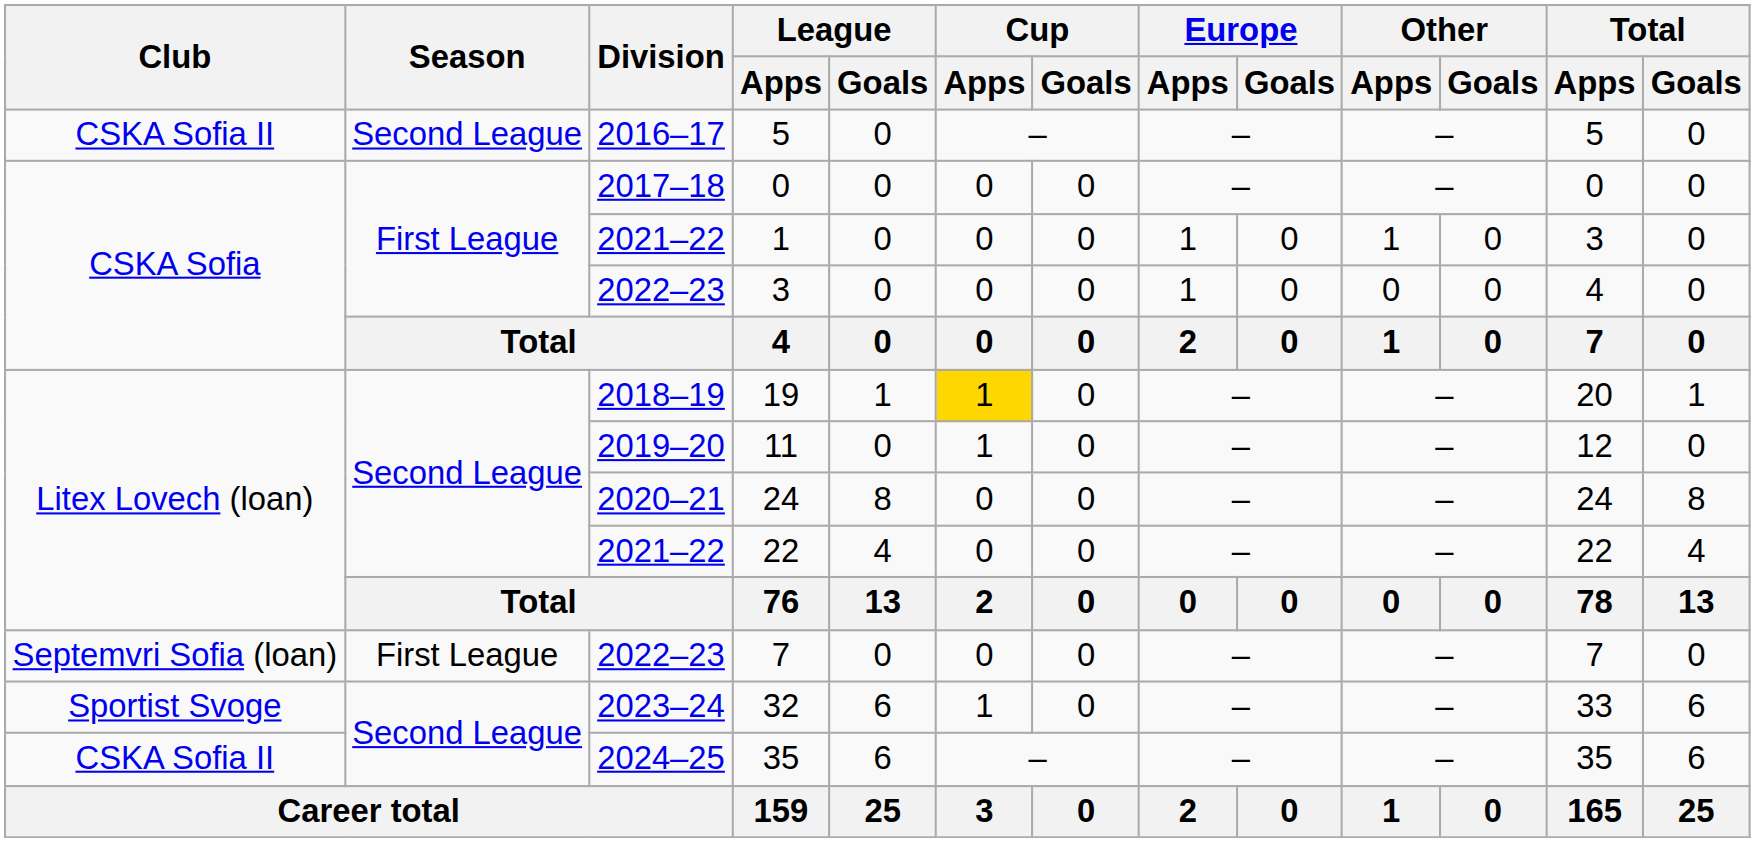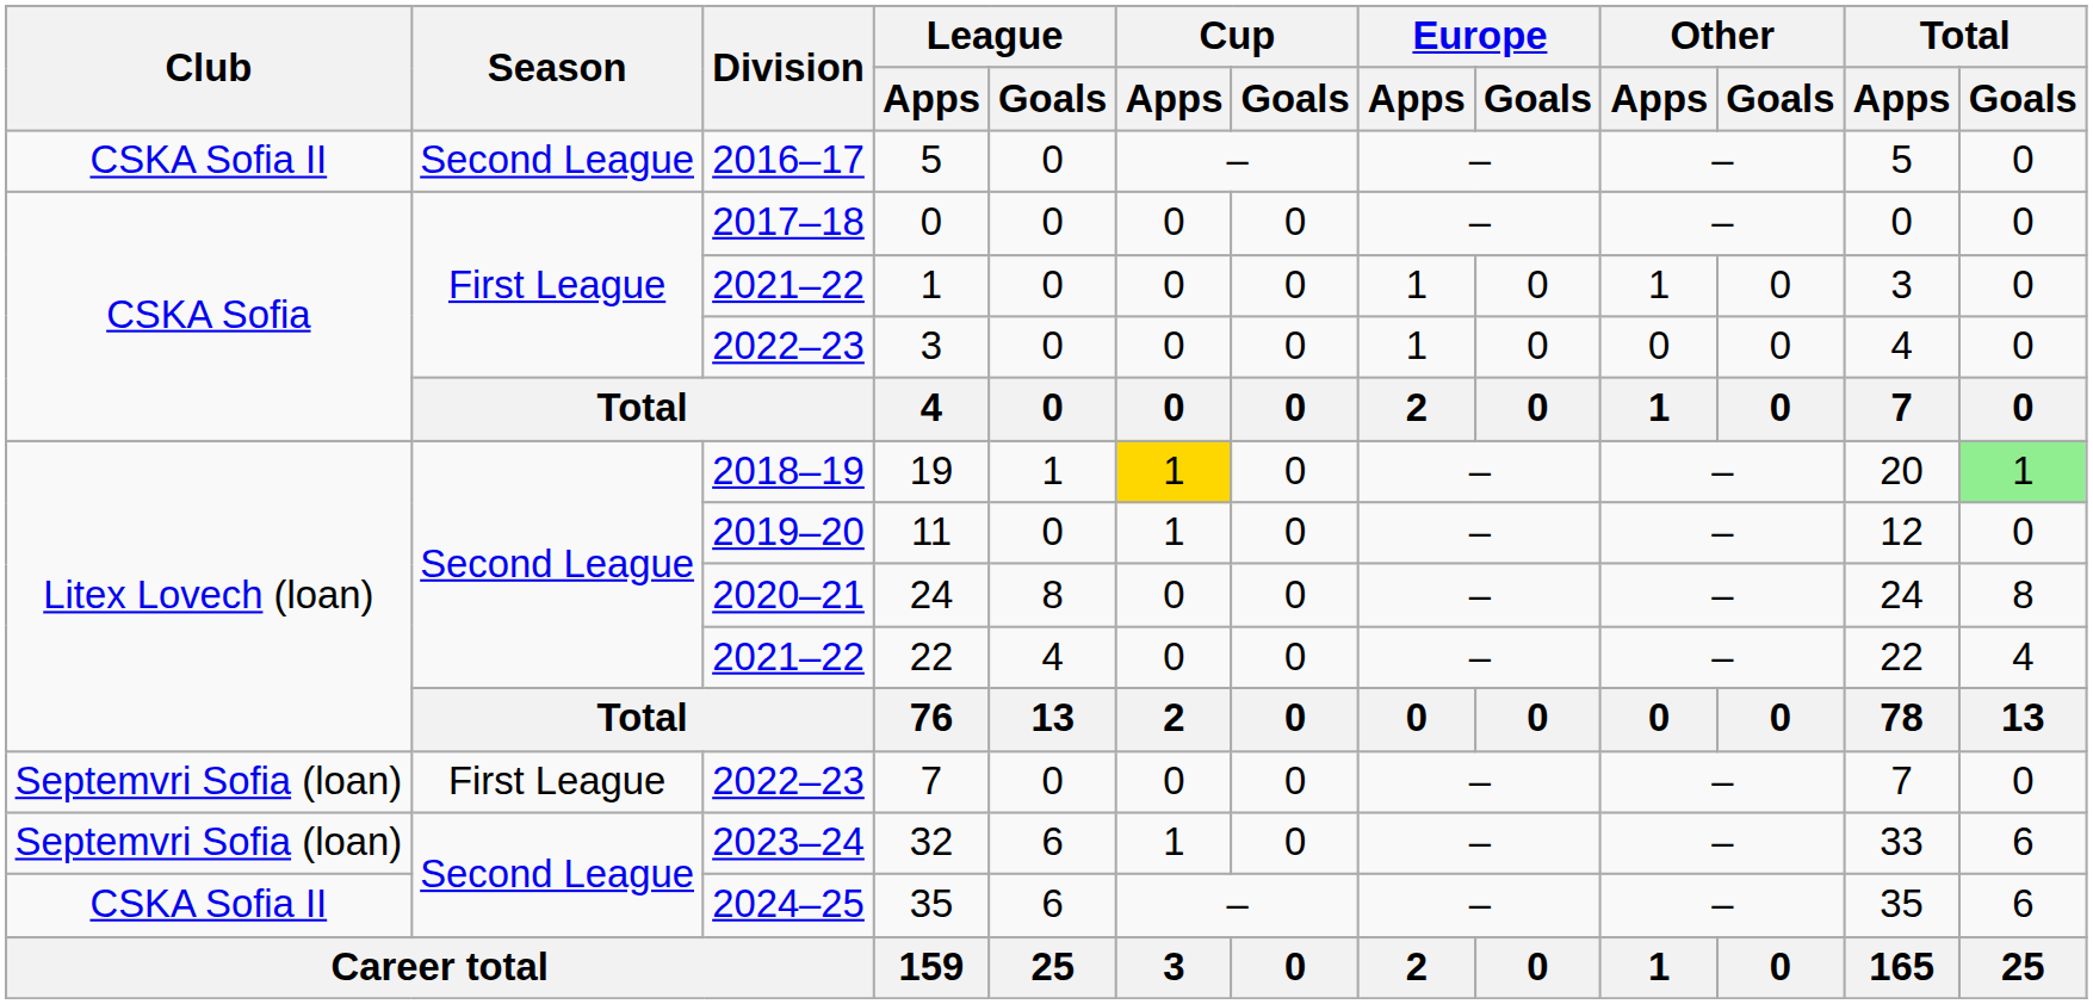19 | Total / Goals: no background -> lightgreen background
32 | Club: Sportist Svoge -> Septemvri Sofia (loan)
